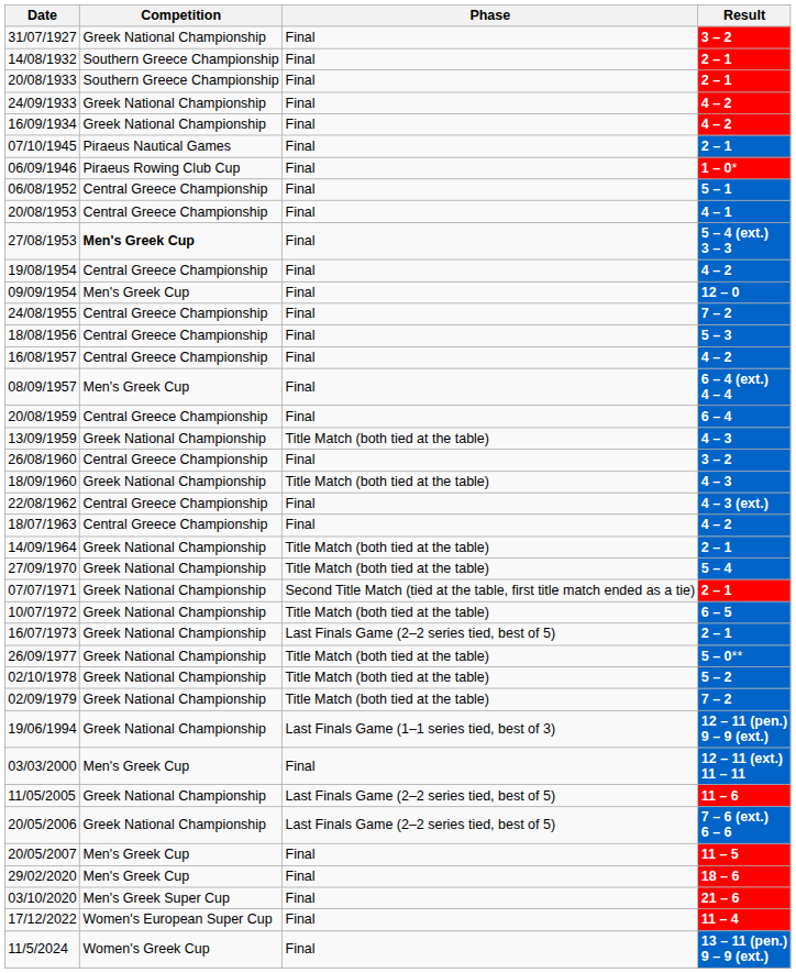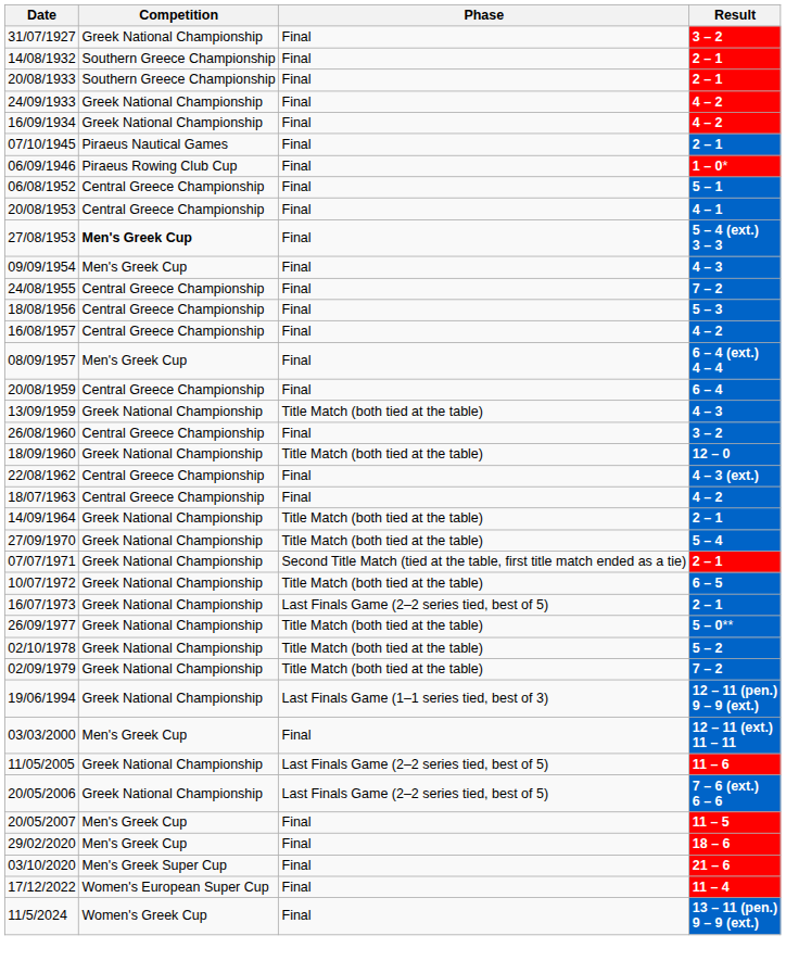- row: 19/08/1954 | Central Greece Championship | Final | 4 – 2
09/09/1954 | Result: 12 – 0 -> 4 – 3
18/09/1960 | Result: 4 – 3 -> 12 – 0
